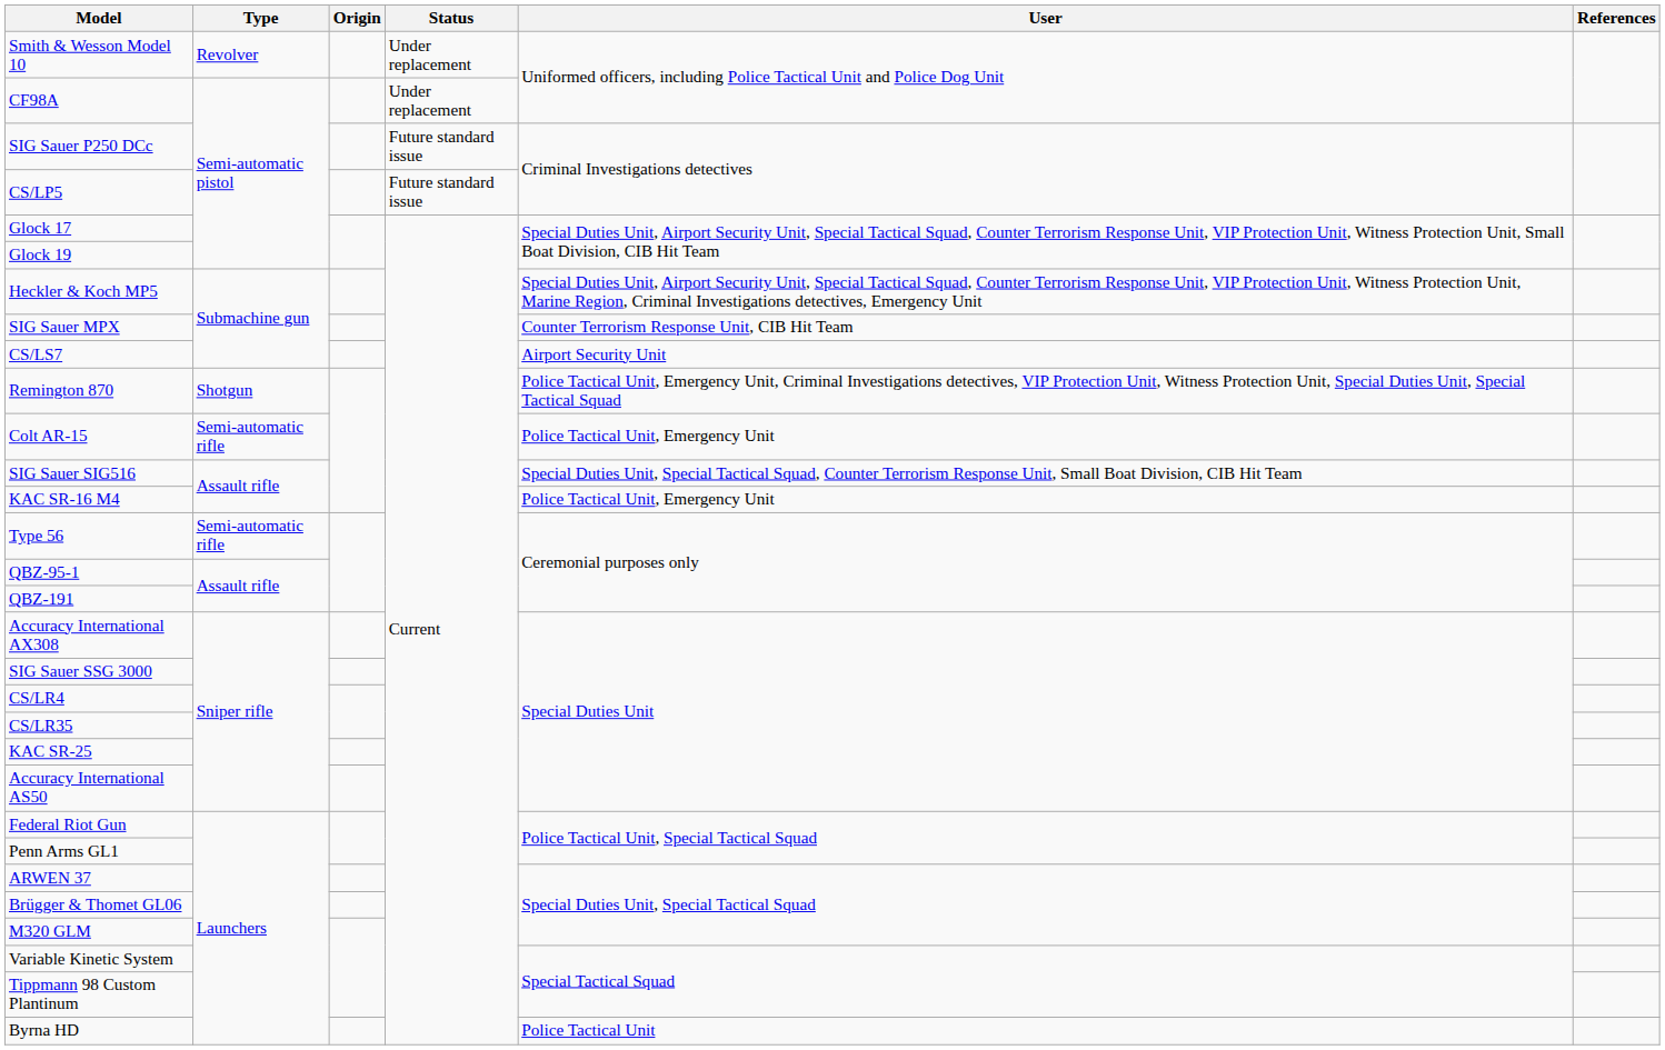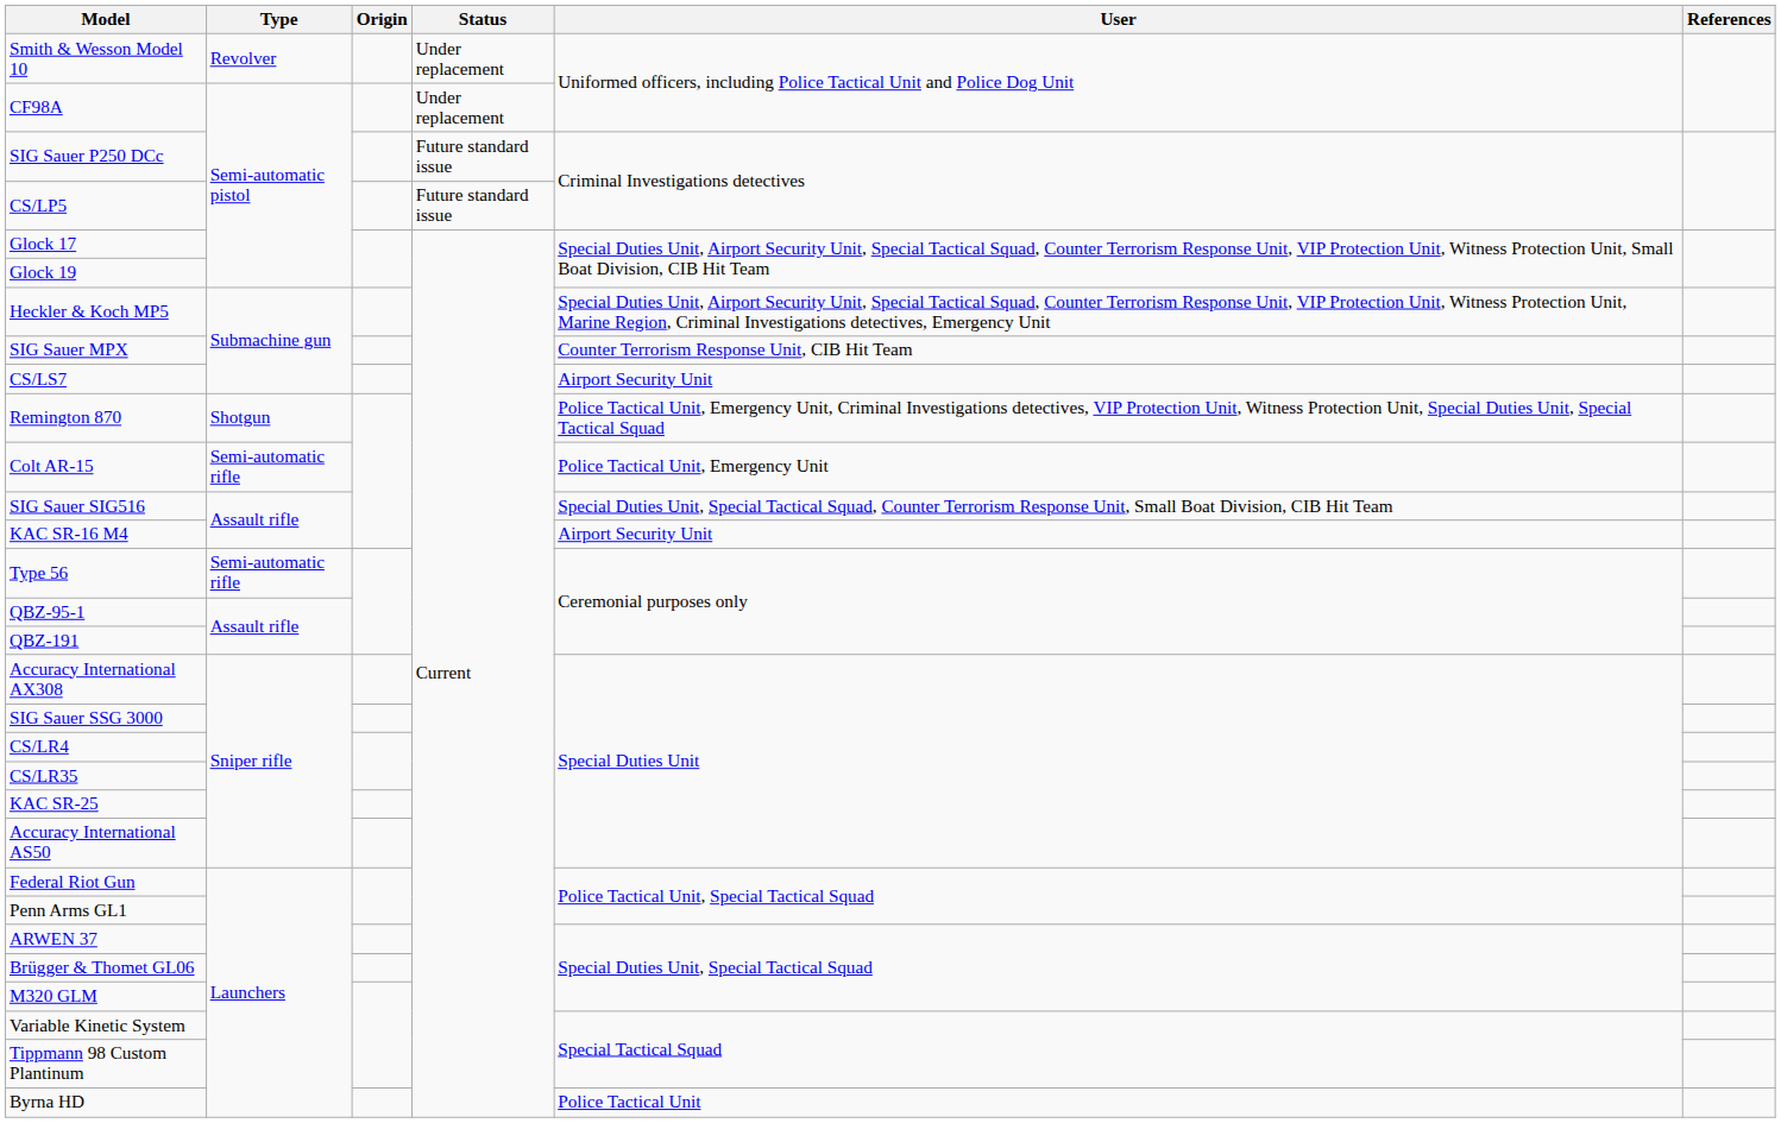KAC SR-16 M4 | User: Police Tactical Unit, Emergency Unit -> Airport Security Unit
